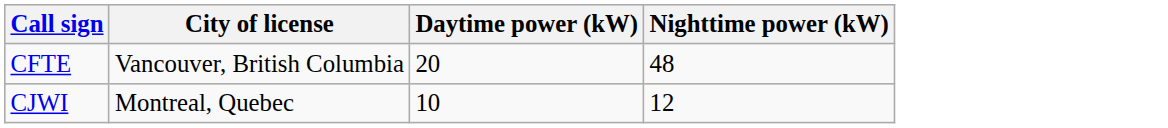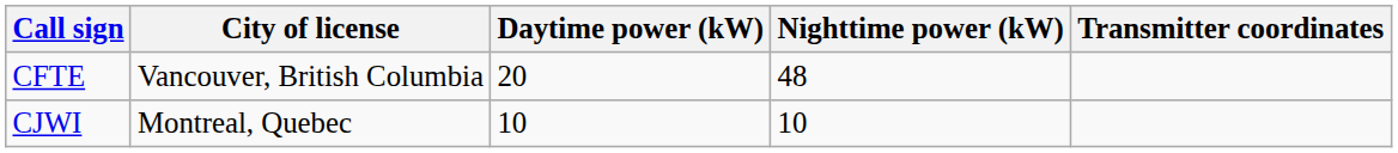+ column: Transmitter coordinates
CJWI | Nighttime power (kW): 12 -> 10
